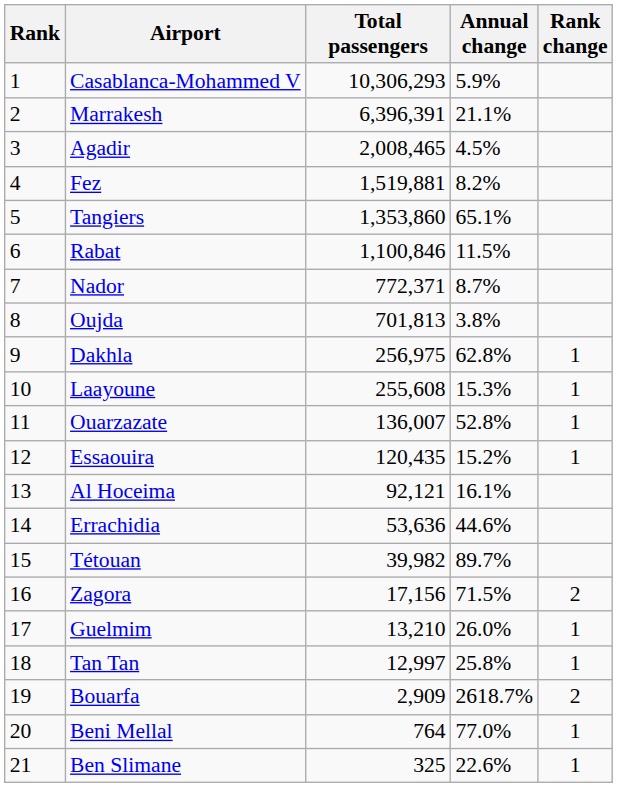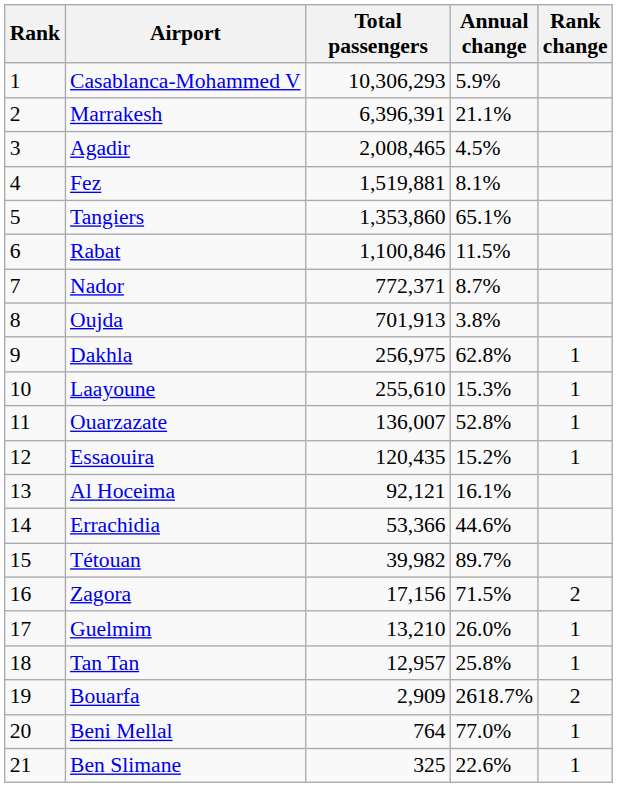Fez | Annual change: 8.2% -> 8.1%
Oujda | Total passengers: 701,813 -> 701,913
Laayoune | Total passengers: 255,608 -> 255,610
Errachidia | Total passengers: 53,636 -> 53,366
Tan Tan | Total passengers: 12,997 -> 12,957
